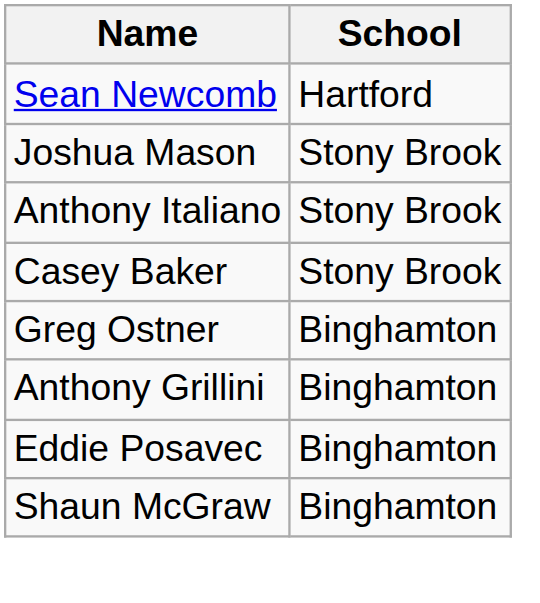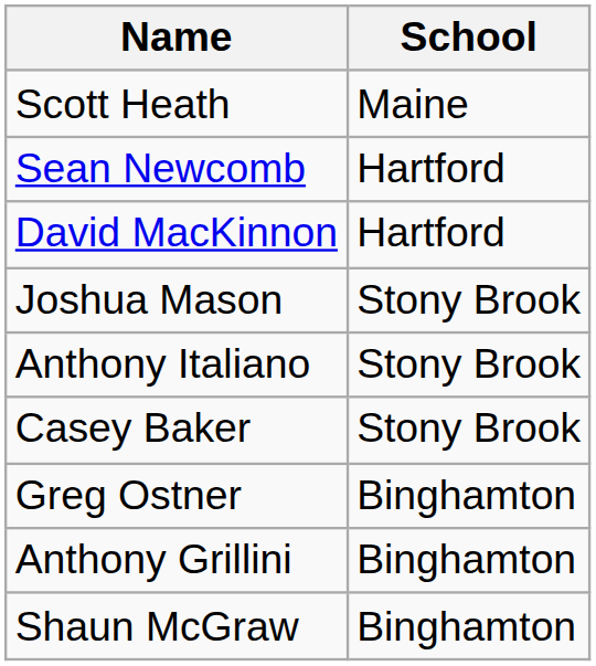+ row: Scott Heath | Maine
+ row: David MacKinnon | Hartford
- row: Eddie Posavec | Binghamton
